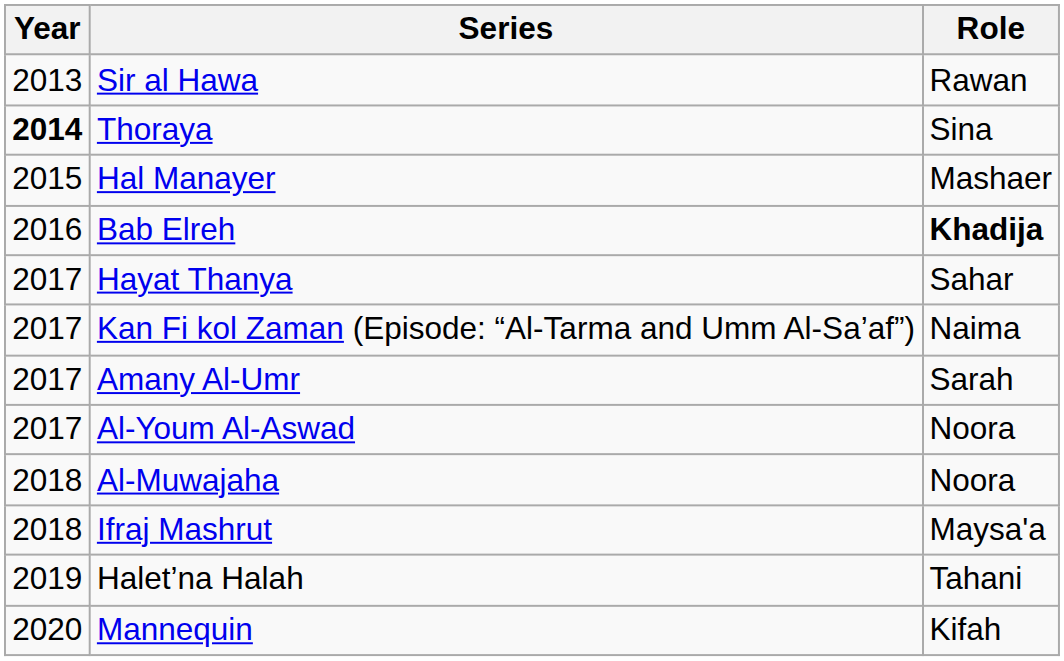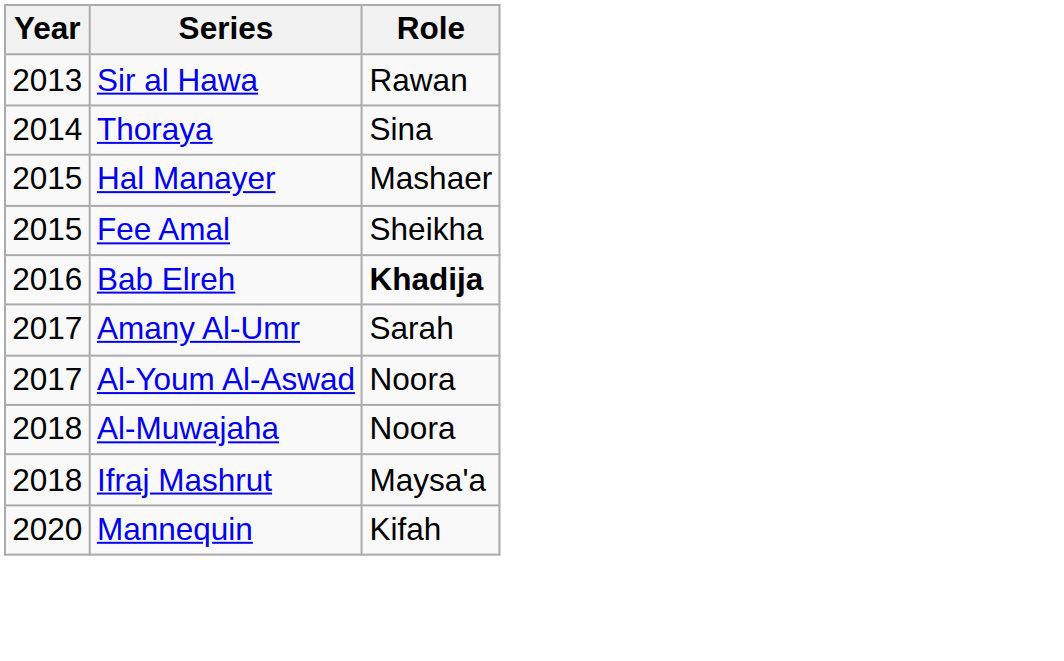Thoraya | Year: bold -> normal
+ row: 2015 | Fee Amal | Sheikha
- row: 2017 | Hayat Thanya | Sahar
- row: 2017 | Kan Fi kol Zaman (Episode: “Al-Tarma and Umm Al-Sa’af”) | Naima
- row: 2019 | Halet’na Halah | Tahani
